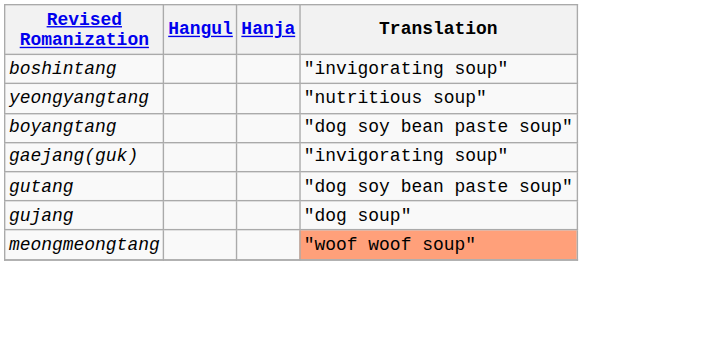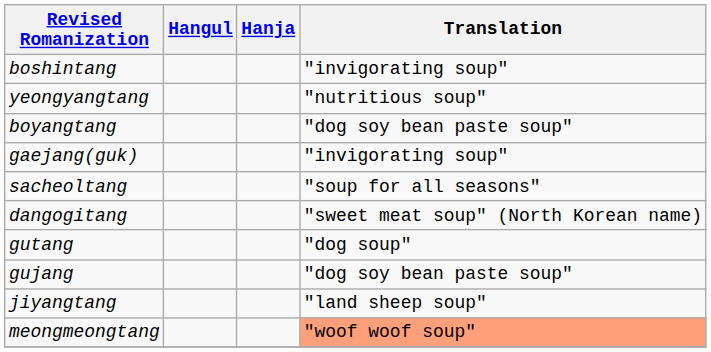+ row: sacheoltang | "soup for all seasons"
+ row: dangogitang | "sweet meat soup" (North Korean name)
gutang | Translation: "dog soy bean paste soup" -> "dog soup"
gujang | Translation: "dog soup" -> "dog soy bean paste soup"
+ row: jiyangtang | "land sheep soup"
